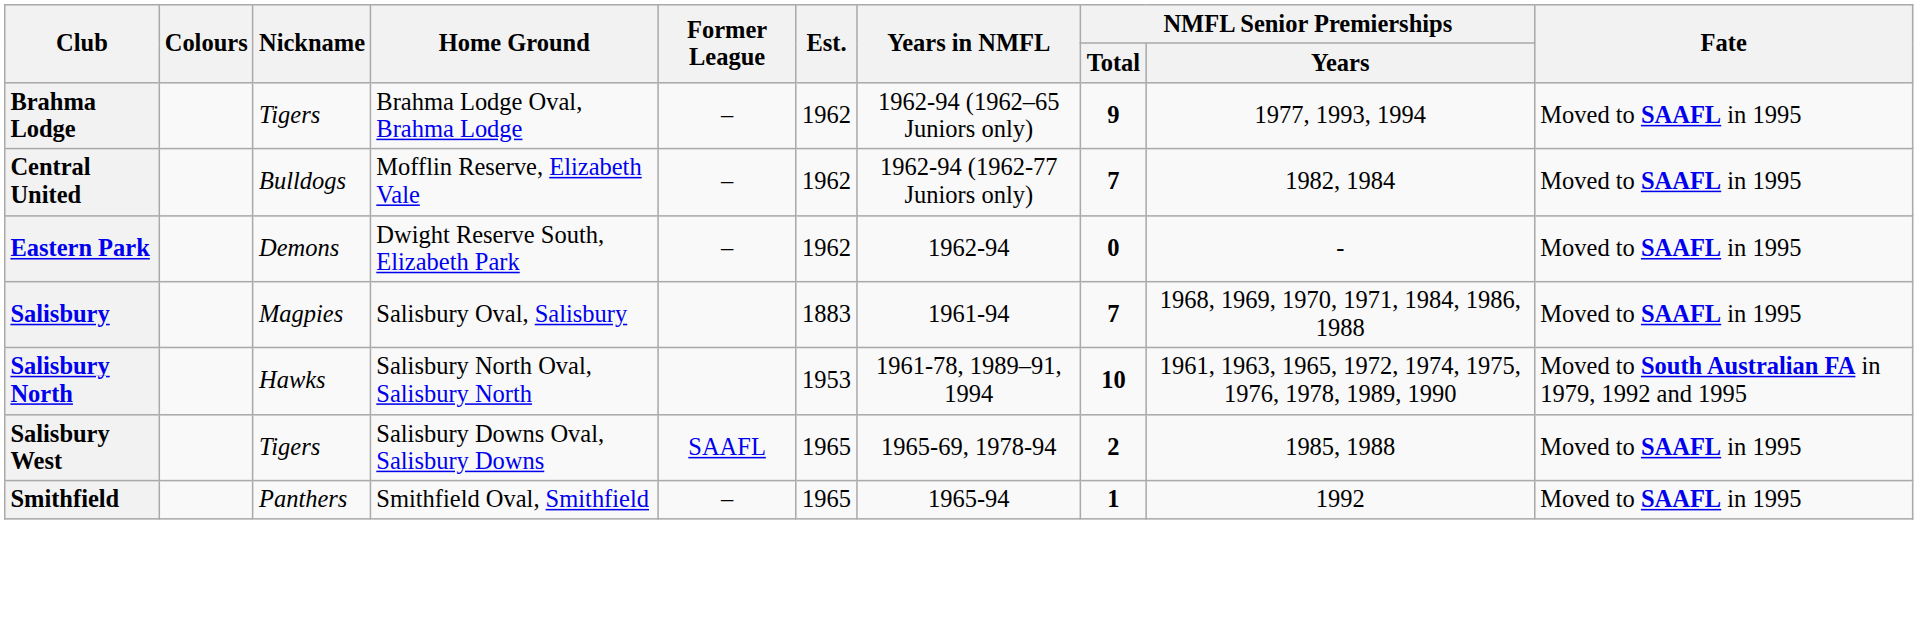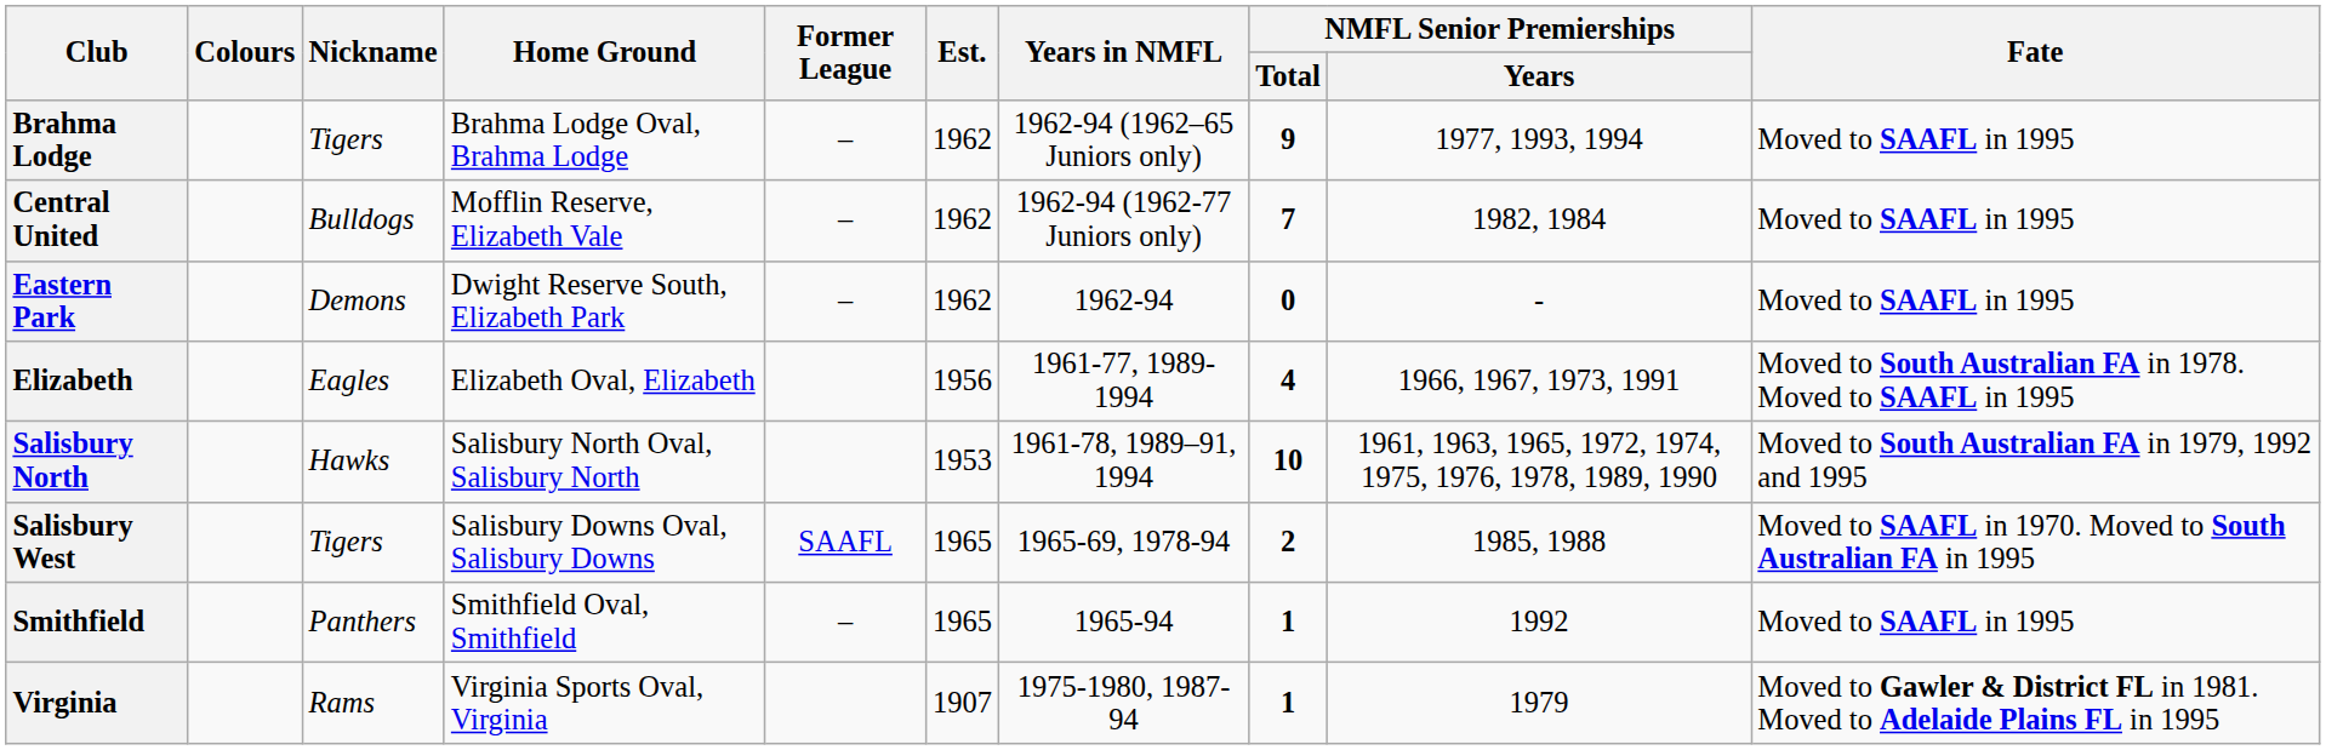+ row: Elizabeth | Eagles | Elizabeth Oval, Elizabeth | 1956 | 1961-77, 1989-1994 | 4 | 1966, 1967, 1973, 1991 | Moved to South Australian FA in 1978. Moved to SAAFL in 1995
- row: Salisbury | Magpies | Salisbury Oval, Salisbury | 1883 | 1961-94 | 7 | 1968, 1969, 1970, 1971, 1984, 1986, 1988 | Moved to SAAFL in 1995
Salisbury West | Fate: Moved to SAAFL in 1995 -> Moved to SAAFL in 1970. Moved to South Australian FA in 1995
+ row: Virginia | Rams | Virginia Sports Oval, Virginia | 1907 | 1975-1980, 1987-94 | 1 | 1979 | Moved to Gawler & District FL in 1981. Moved to Adelaide Plains FL in 1995
